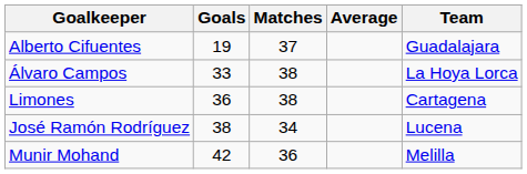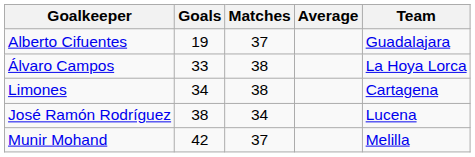Limones | Goals: 36 -> 34
Munir Mohand | Matches: 36 -> 37
